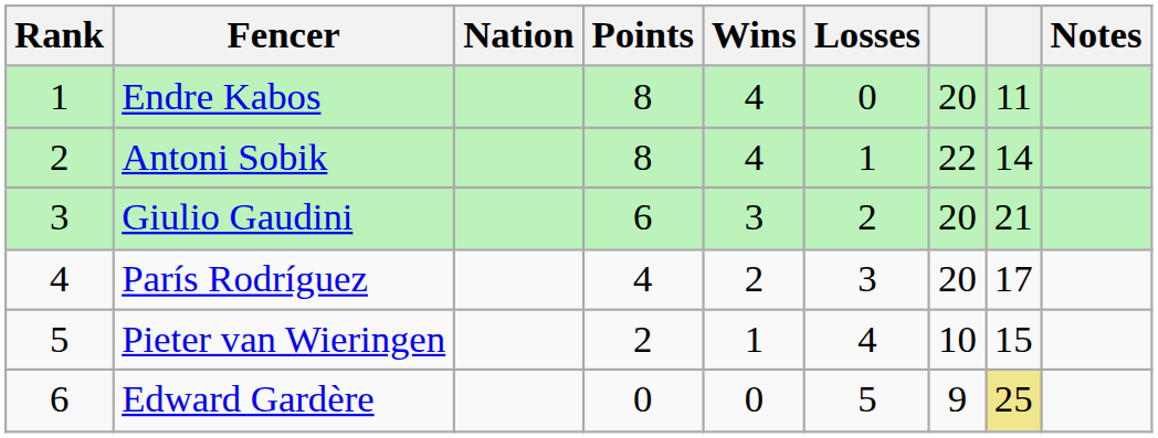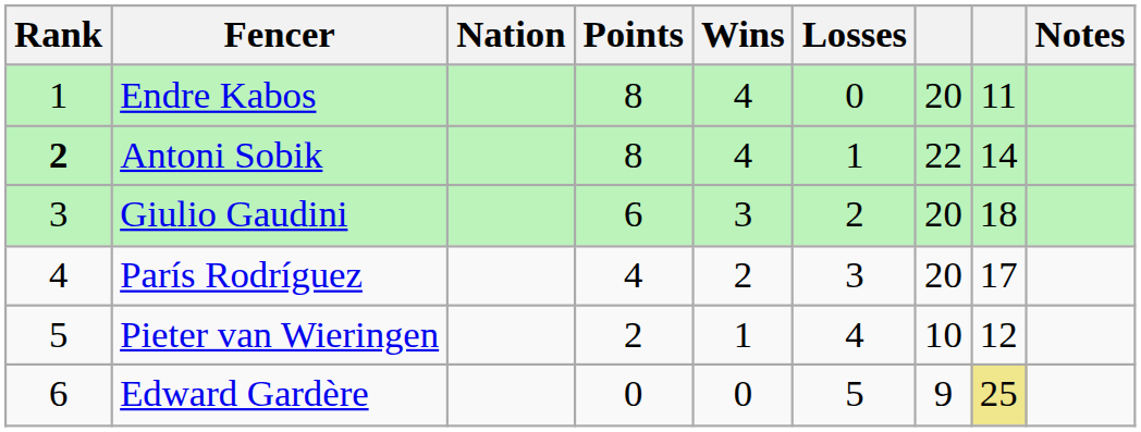Antoni Sobik | Rank: normal -> bold
Giulio Gaudini | column 8: 21 -> 18
Pieter van Wieringen | column 8: 15 -> 12
